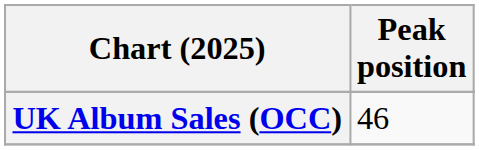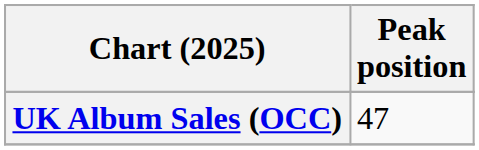UK Album Sales (OCC) | Peak position: 46 -> 47
